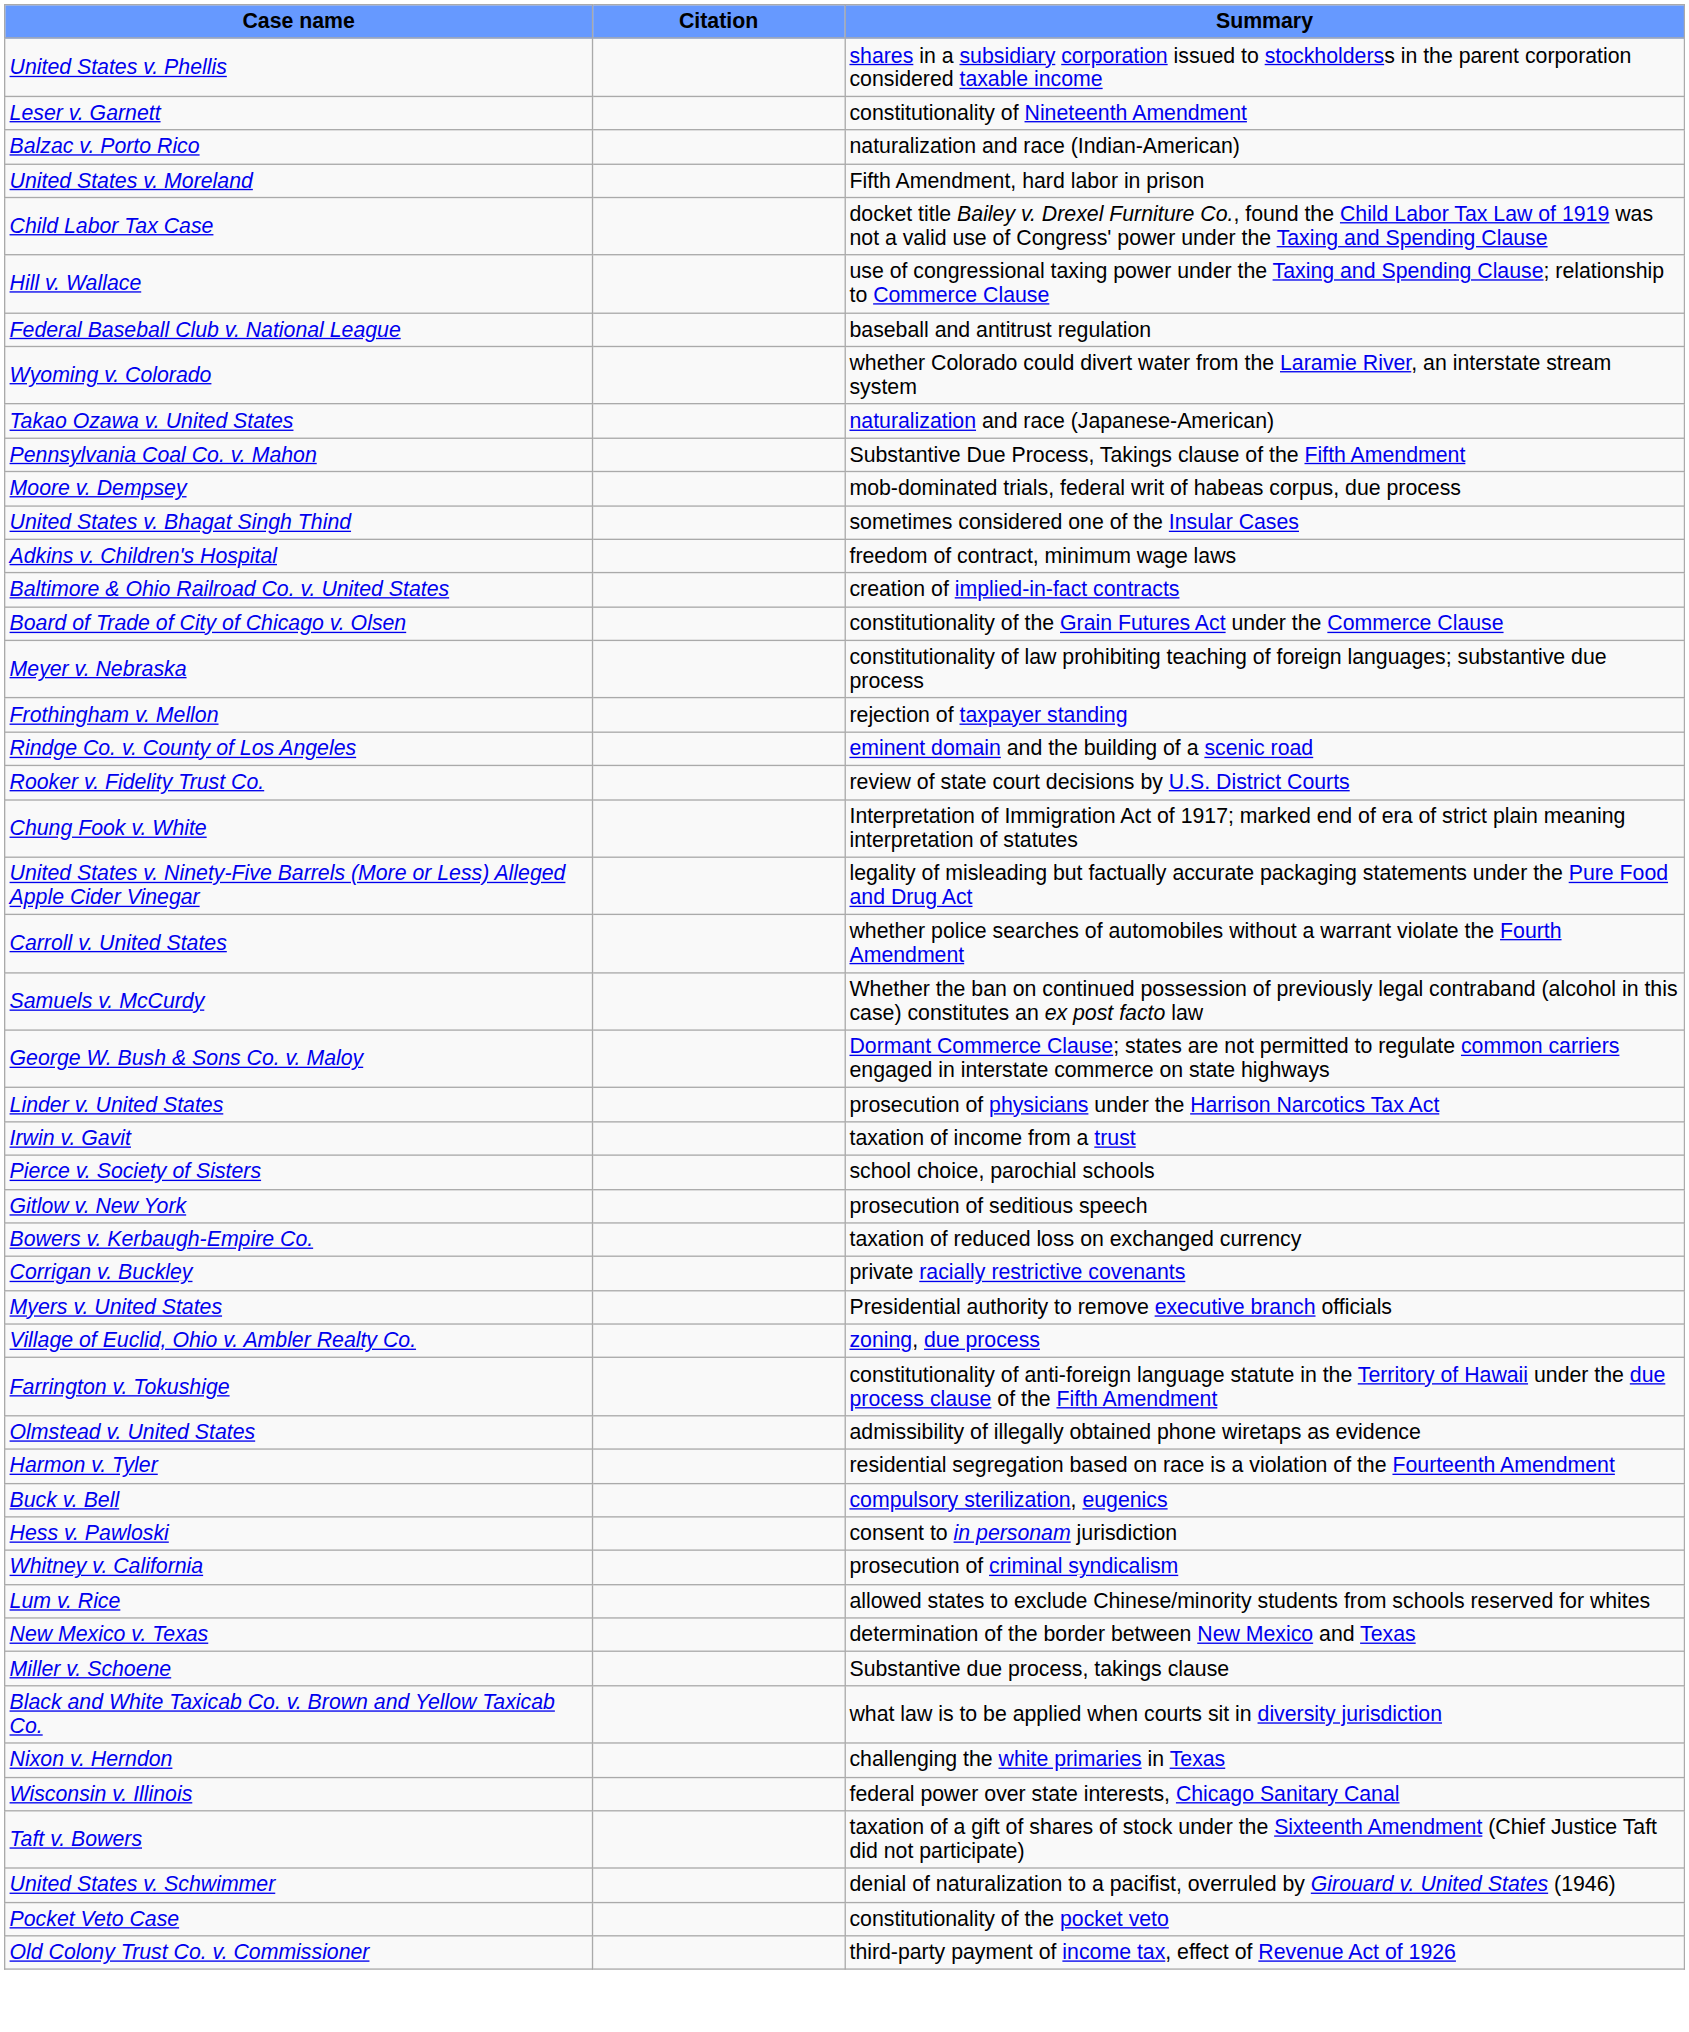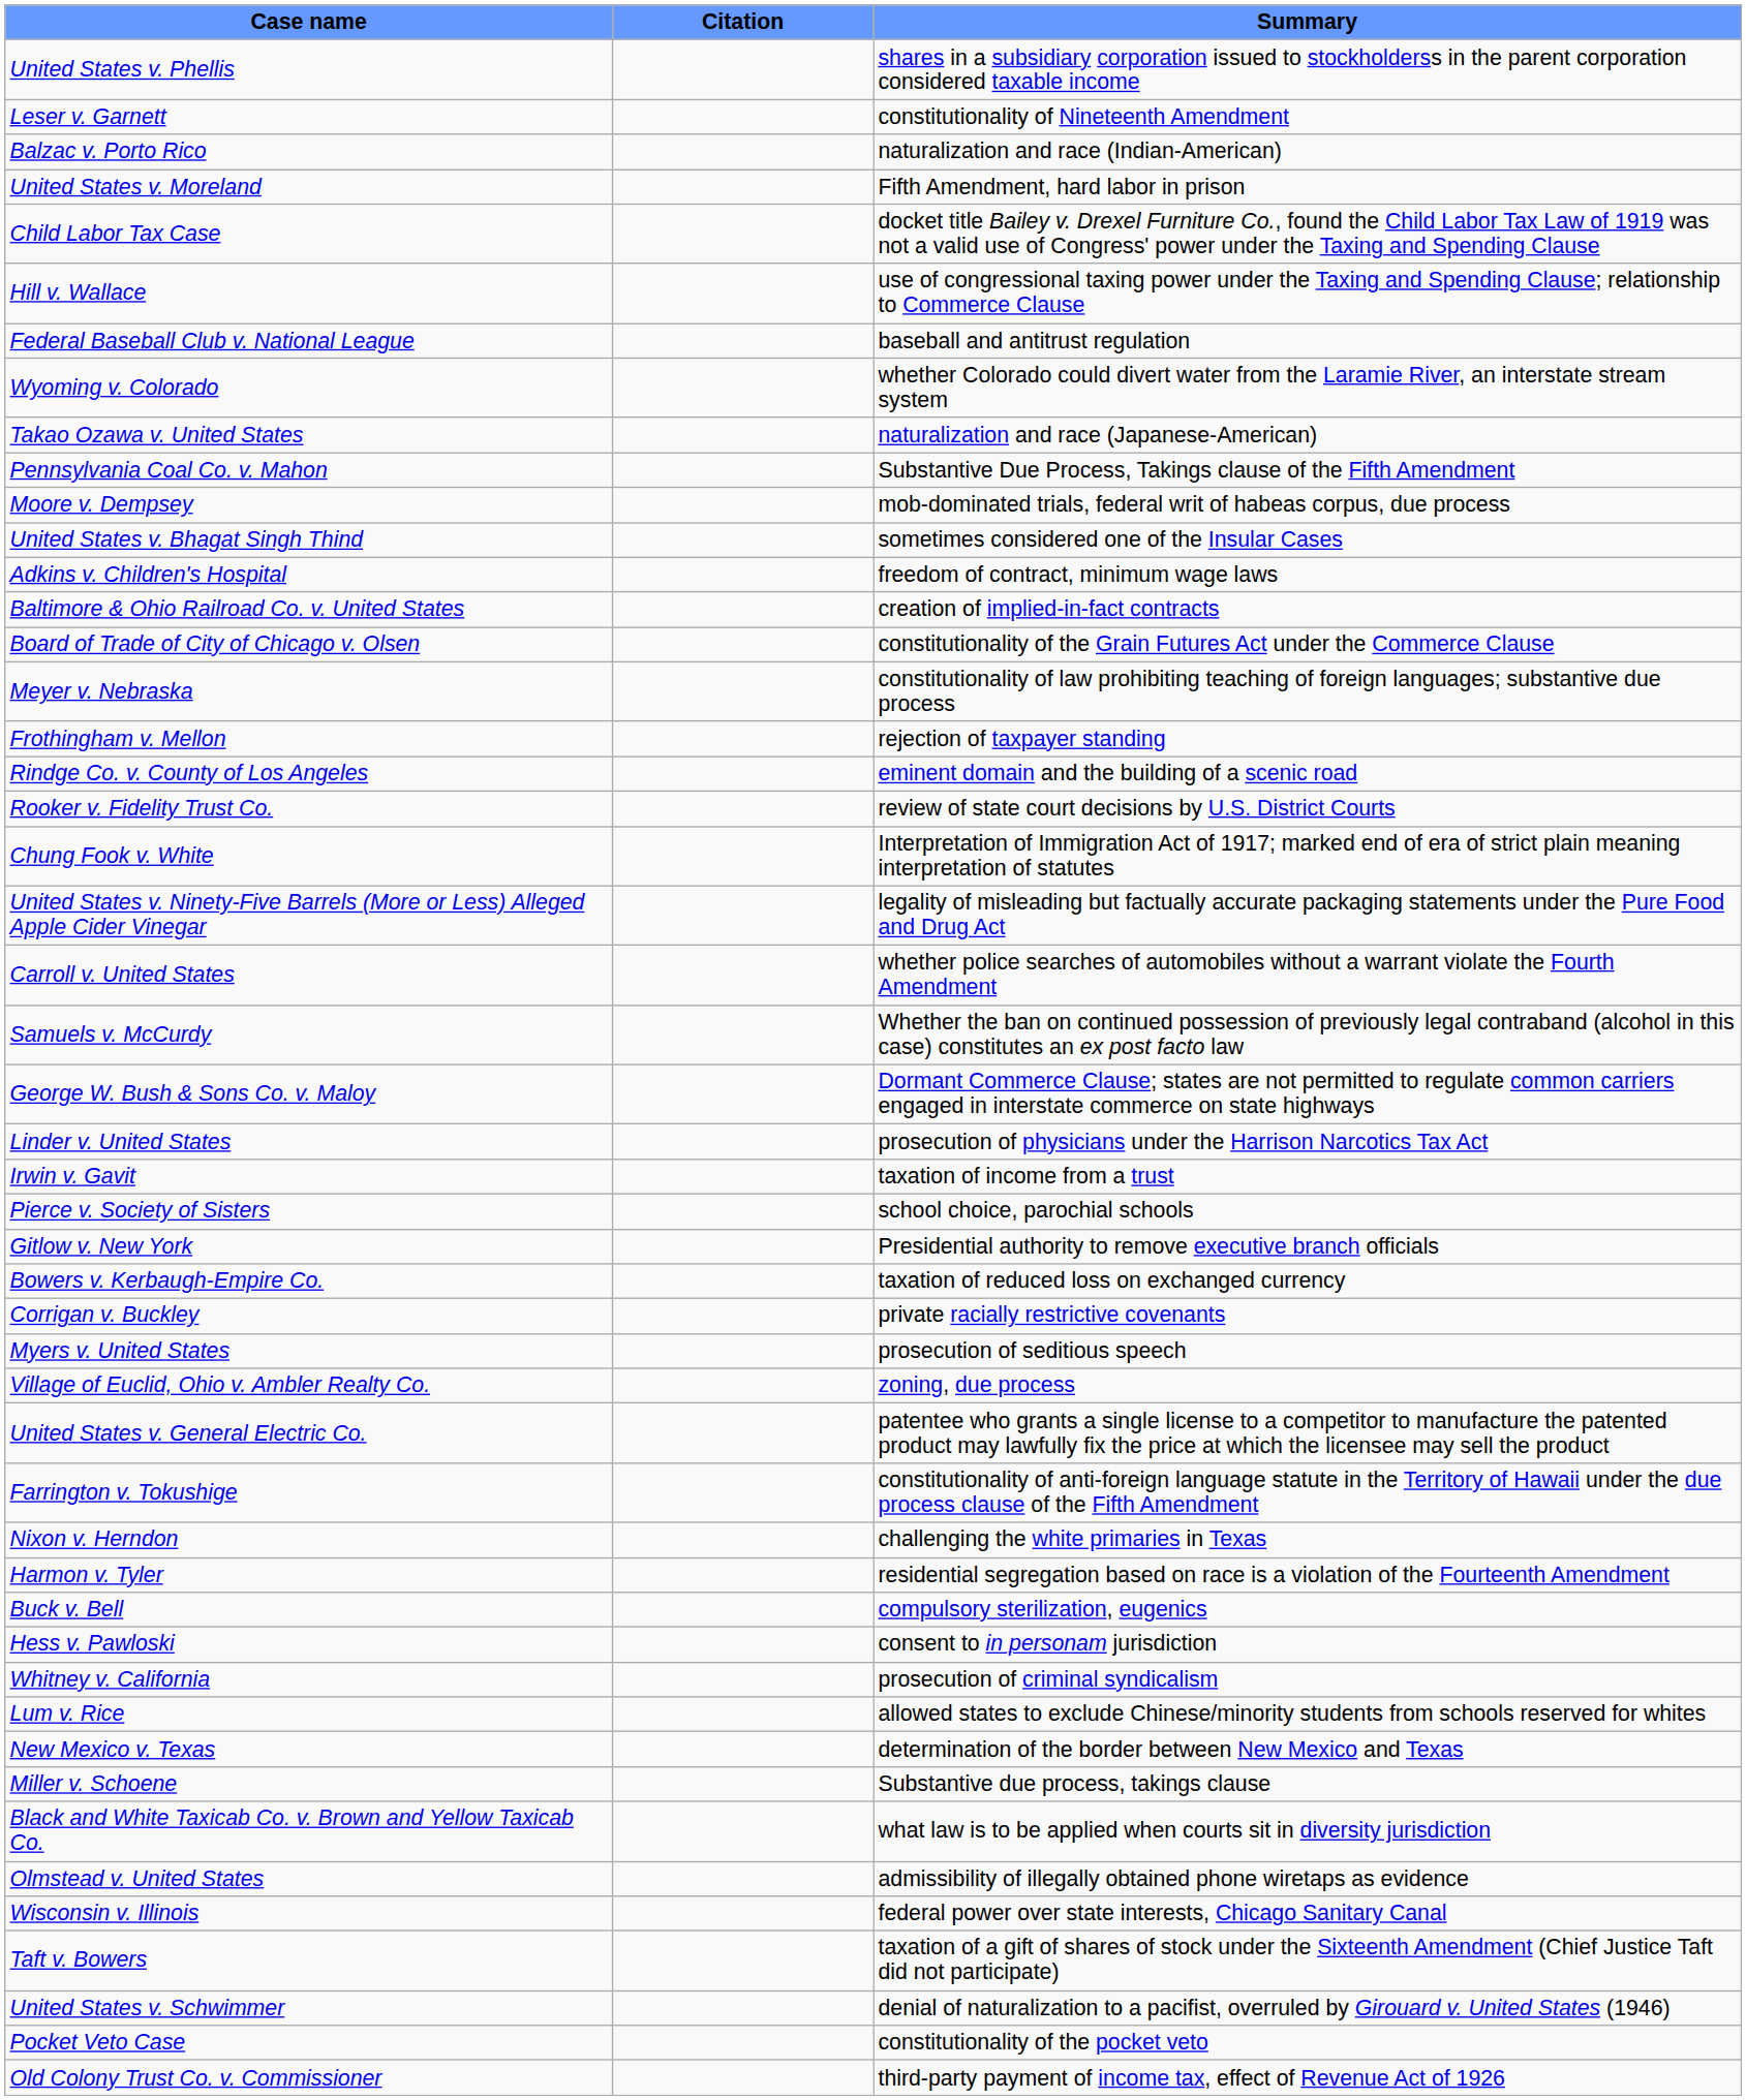Gitlow v. New York | Summary: prosecution of seditious speech -> Presidential authority to remove executive branch officials
Myers v. United States | Summary: Presidential authority to remove executive branch officials -> prosecution of seditious speech
+ row: United States v. General Electric Co. | patentee who grants a single license to a competitor to manufacture the patented product may lawfully fix the price at which the licensee may sell the product
rows swapped: Nixon v. Herndon <-> Olmstead v. United States
